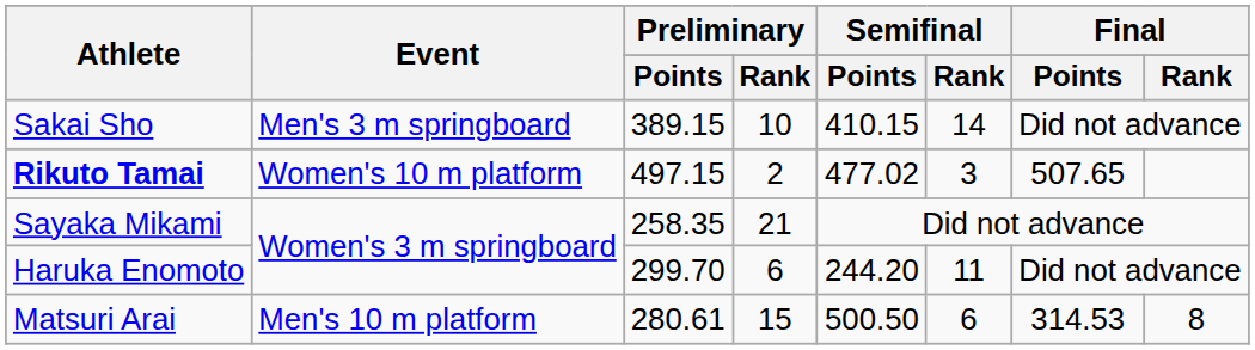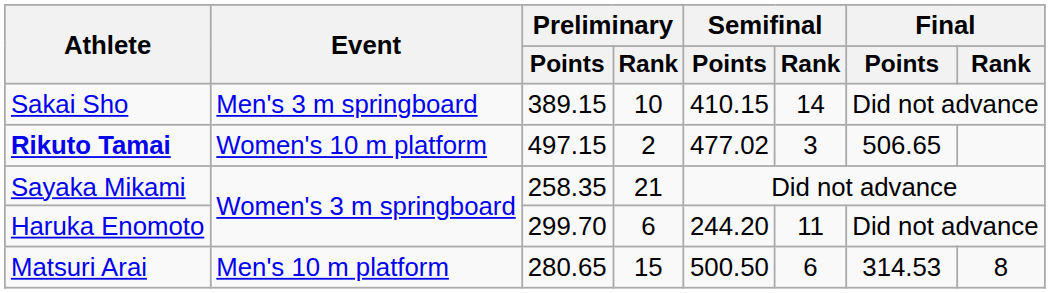Rikuto Tamai | Final / Points: 507.65 -> 506.65
Matsuri Arai | Preliminary / Points: 280.61 -> 280.65
